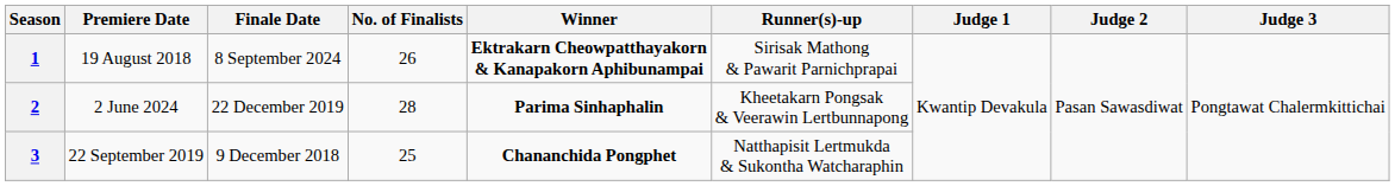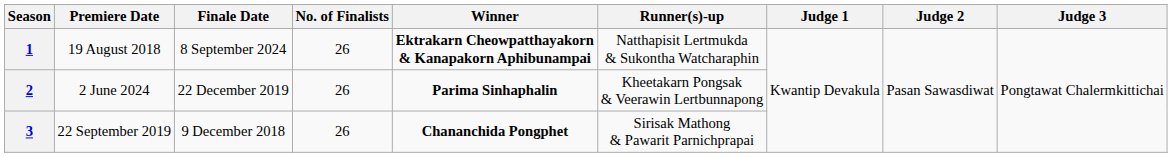1 | Runner(s)-up: Sirisak Mathong & Pawarit Parnichprapai -> Natthapisit Lertmukda & Sukontha Watcharaphin
2 | No. of Finalists: 28 -> 26
3 | No. of Finalists: 25 -> 26
3 | Runner(s)-up: Natthapisit Lertmukda & Sukontha Watcharaphin -> Sirisak Mathong & Pawarit Parnichprapai
